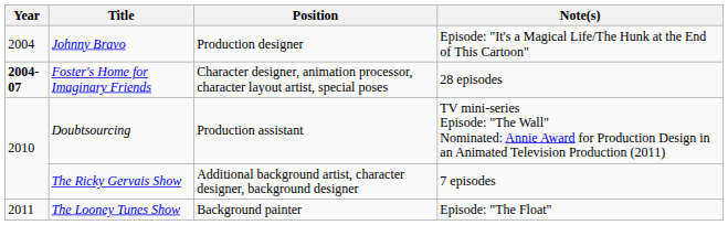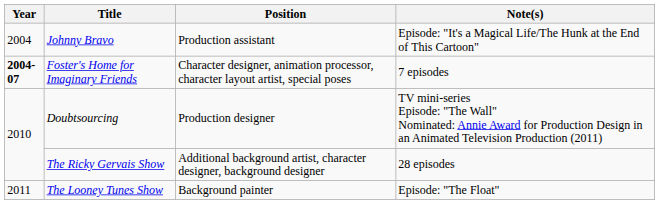Johnny Bravo | Position: Production designer -> Production assistant
Foster's Home for Imaginary Friends | Note(s): 28 episodes -> 7 episodes
Doubtsourcing | Position: Production assistant -> Production designer
The Ricky Gervais Show | Note(s): 7 episodes -> 28 episodes
